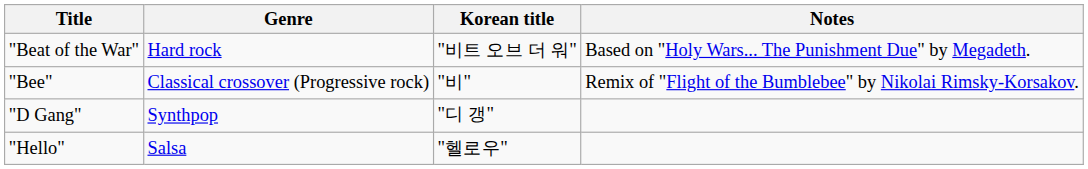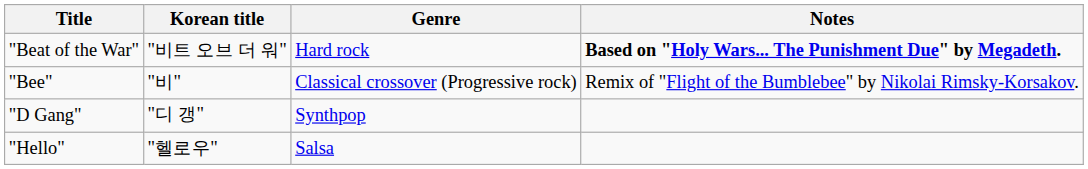columns swapped: Korean title <-> Genre
"Beat of the War" | Notes: normal -> bold
